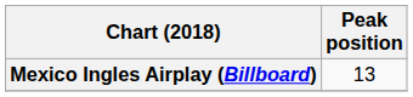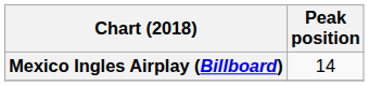Mexico Ingles Airplay (Billboard) | Peak position: 13 -> 14
